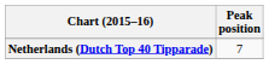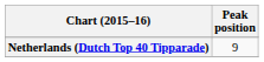Netherlands (Dutch Top 40 Tipparade) | Peak position: 7 -> 9
